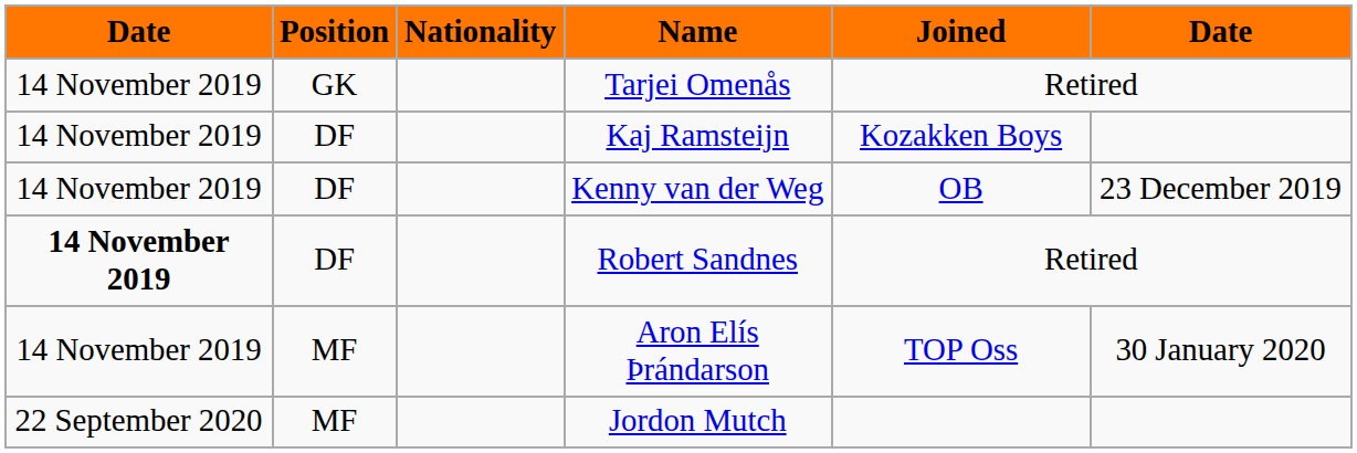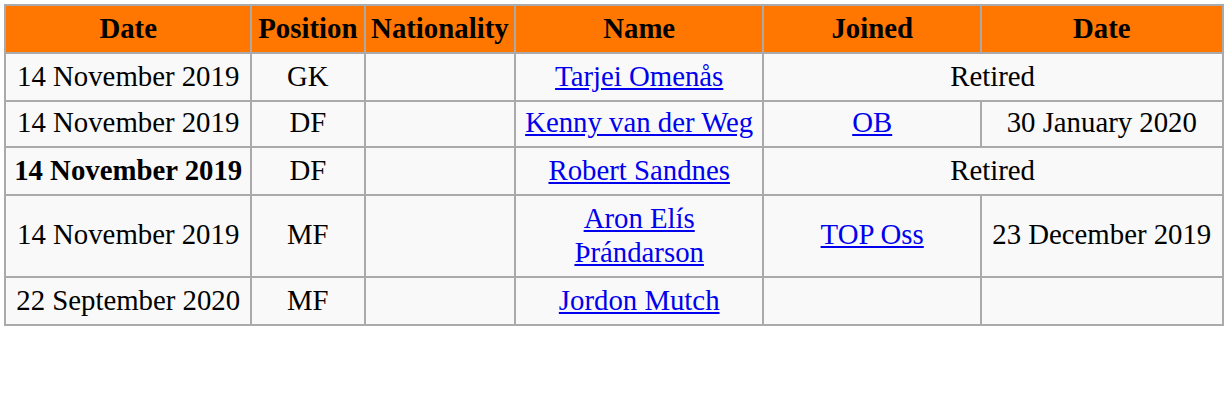- row: 14 November 2019 | DF | Kaj Ramsteijn | Kozakken Boys
Kenny van der Weg | column 6: 23 December 2019 -> 30 January 2020
Aron Elís Þrándarson | column 6: 30 January 2020 -> 23 December 2019
